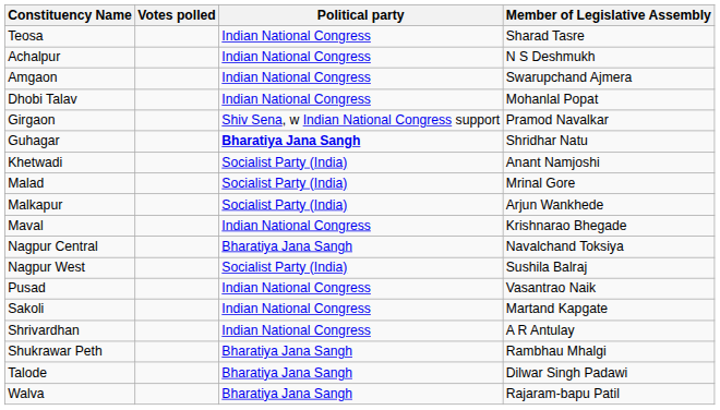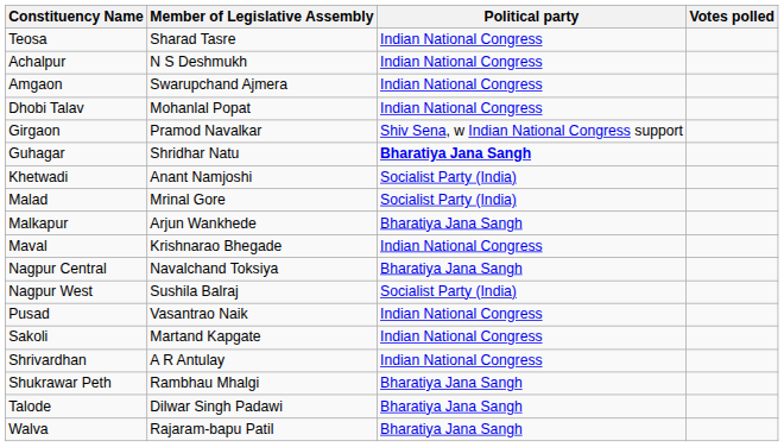columns swapped: Member of Legislative Assembly <-> Votes polled
Malkapur | Political party: Socialist Party (India) -> Bharatiya Jana Sangh
